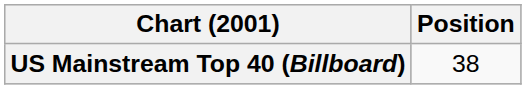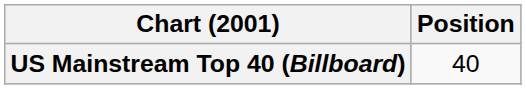US Mainstream Top 40 (Billboard) | Position: 38 -> 40
